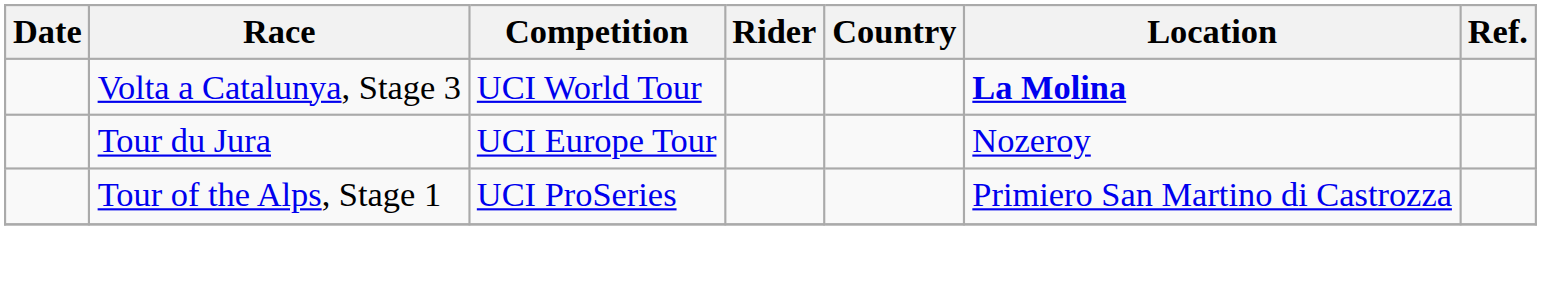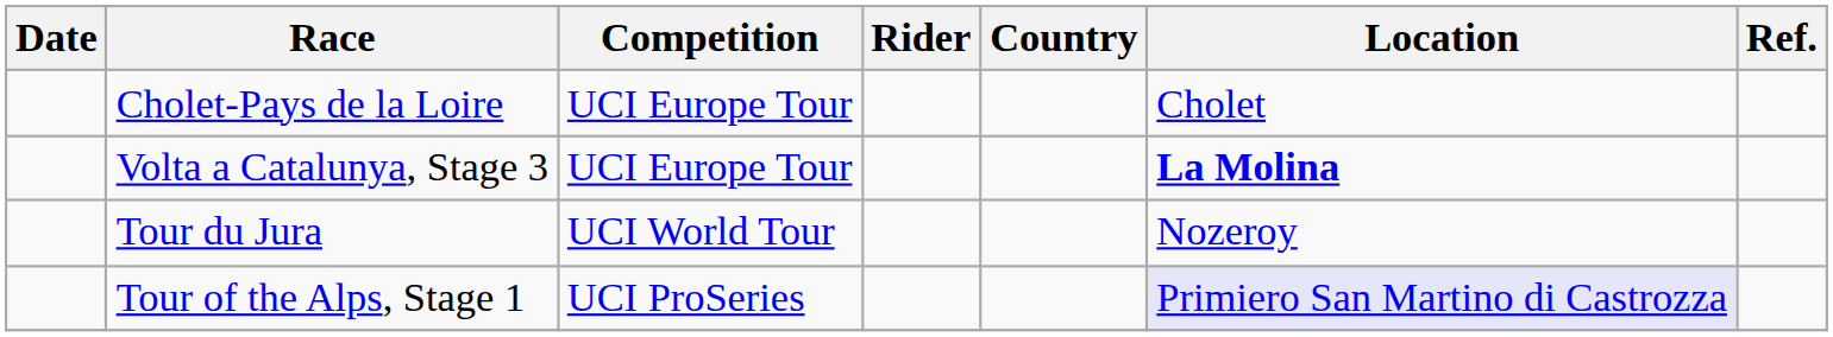+ row: Cholet-Pays de la Loire | UCI Europe Tour | Cholet
Volta a Catalunya, Stage 3 | Competition: UCI World Tour -> UCI Europe Tour
Tour du Jura | Competition: UCI Europe Tour -> UCI World Tour
Tour of the Alps, Stage 1 | Location: no background -> lavender background
